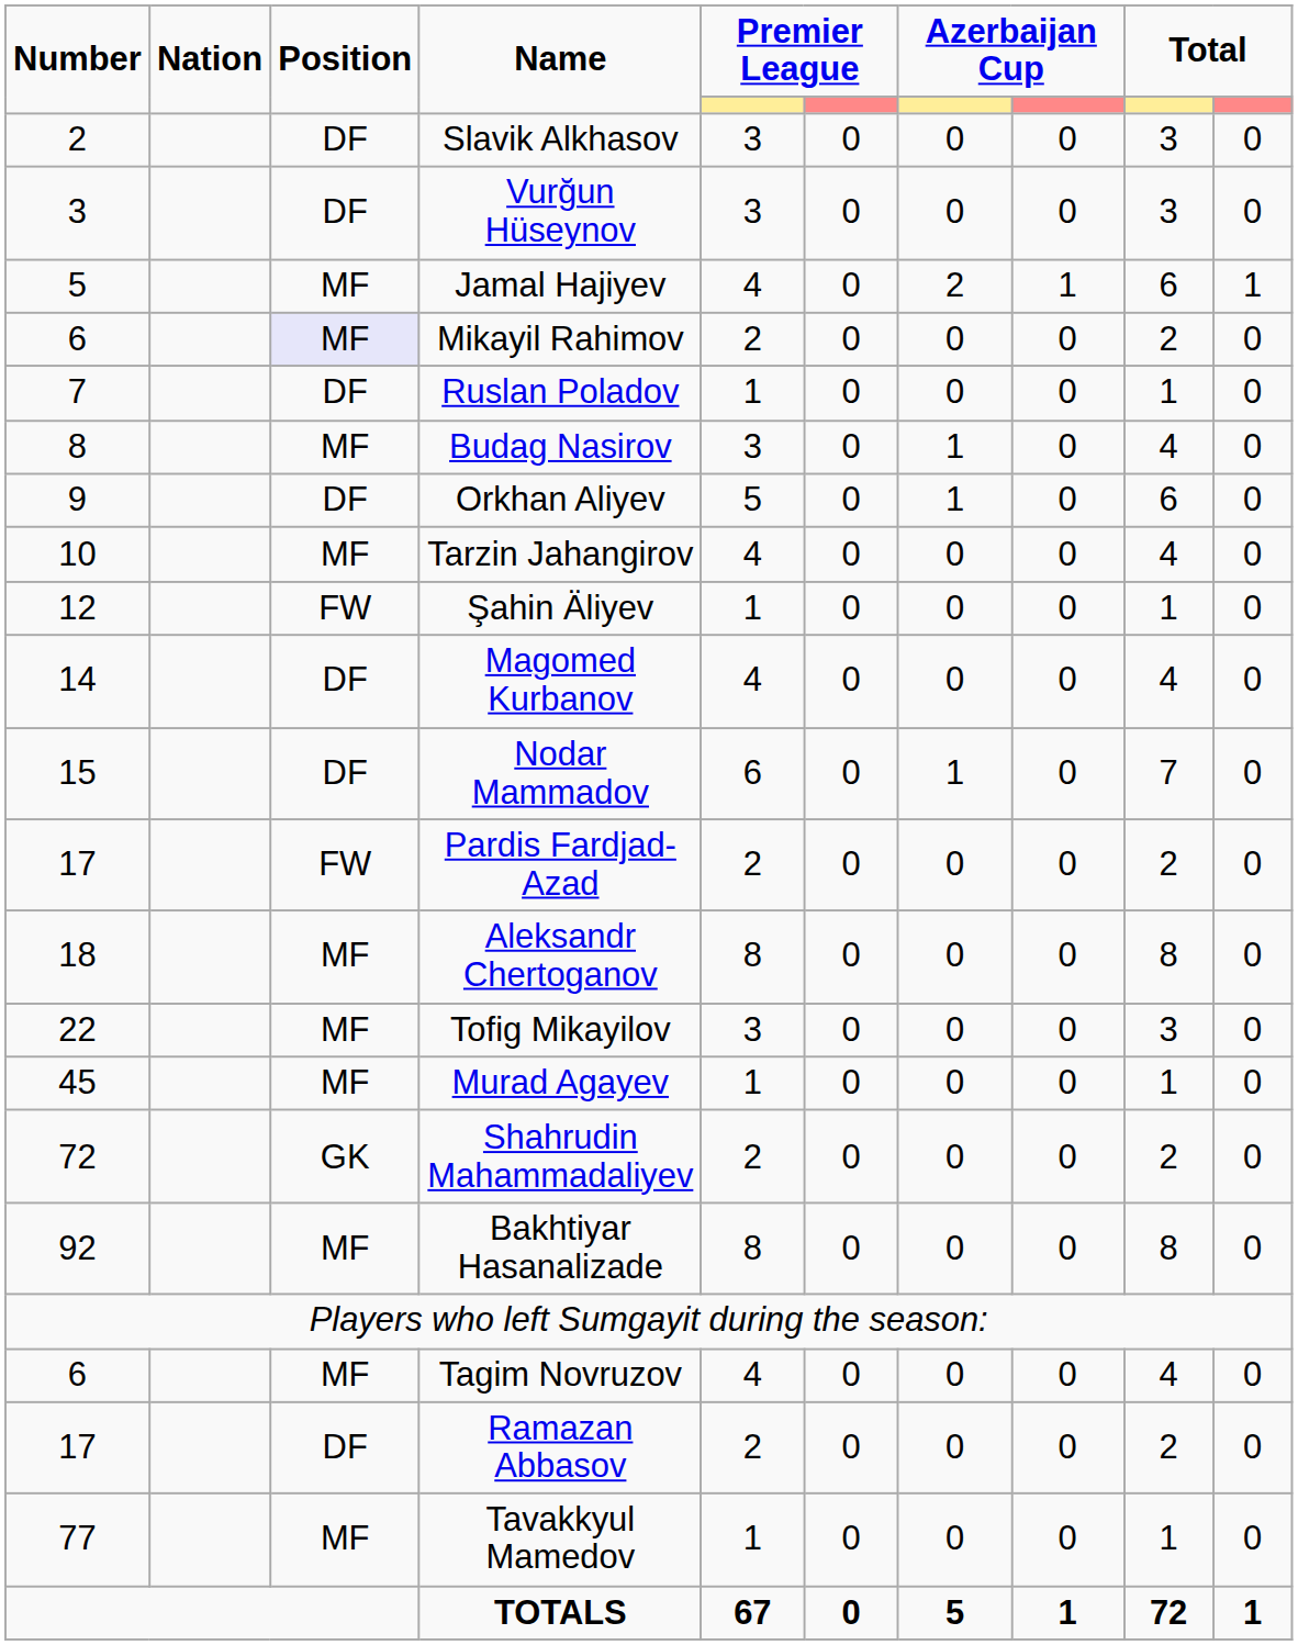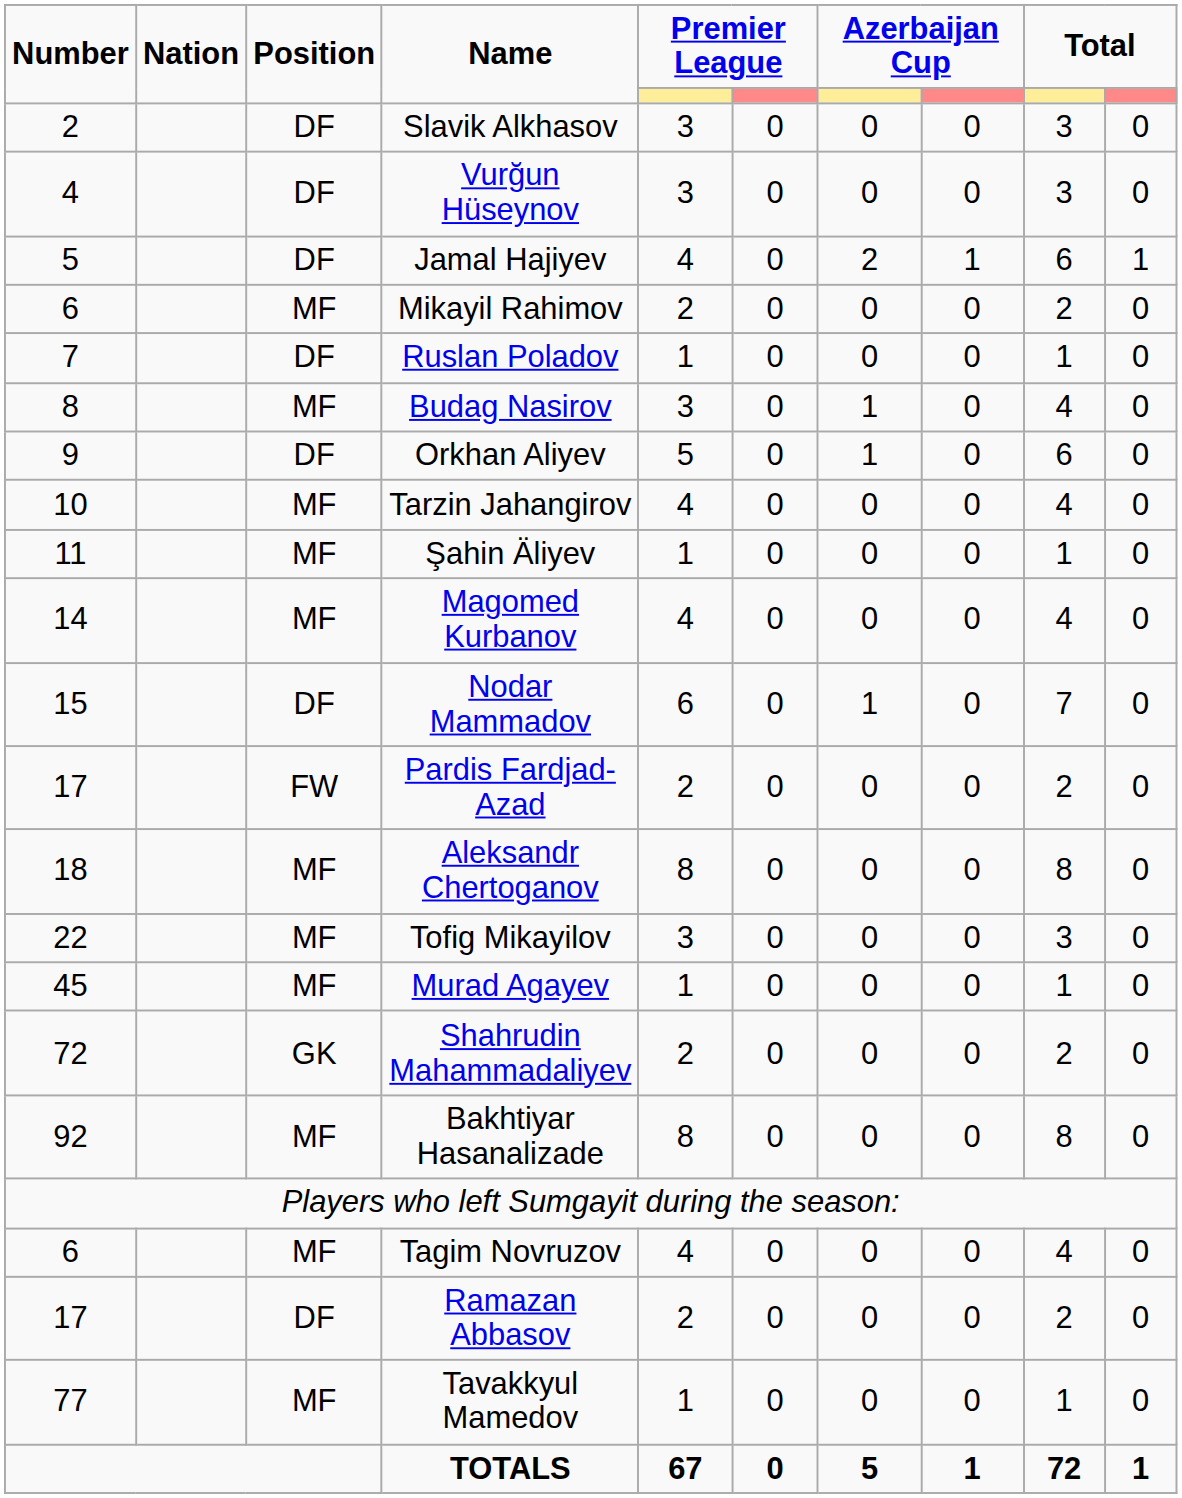Vurğun Hüseynov | Number: 3 -> 4
Jamal Hajiyev | Position: MF -> DF
Mikayil Rahimov | Position: lavender background -> no background
Şahin Äliyev | Number: 12 -> 11
Şahin Äliyev | Position: FW -> MF
Magomed Kurbanov | Position: DF -> MF
